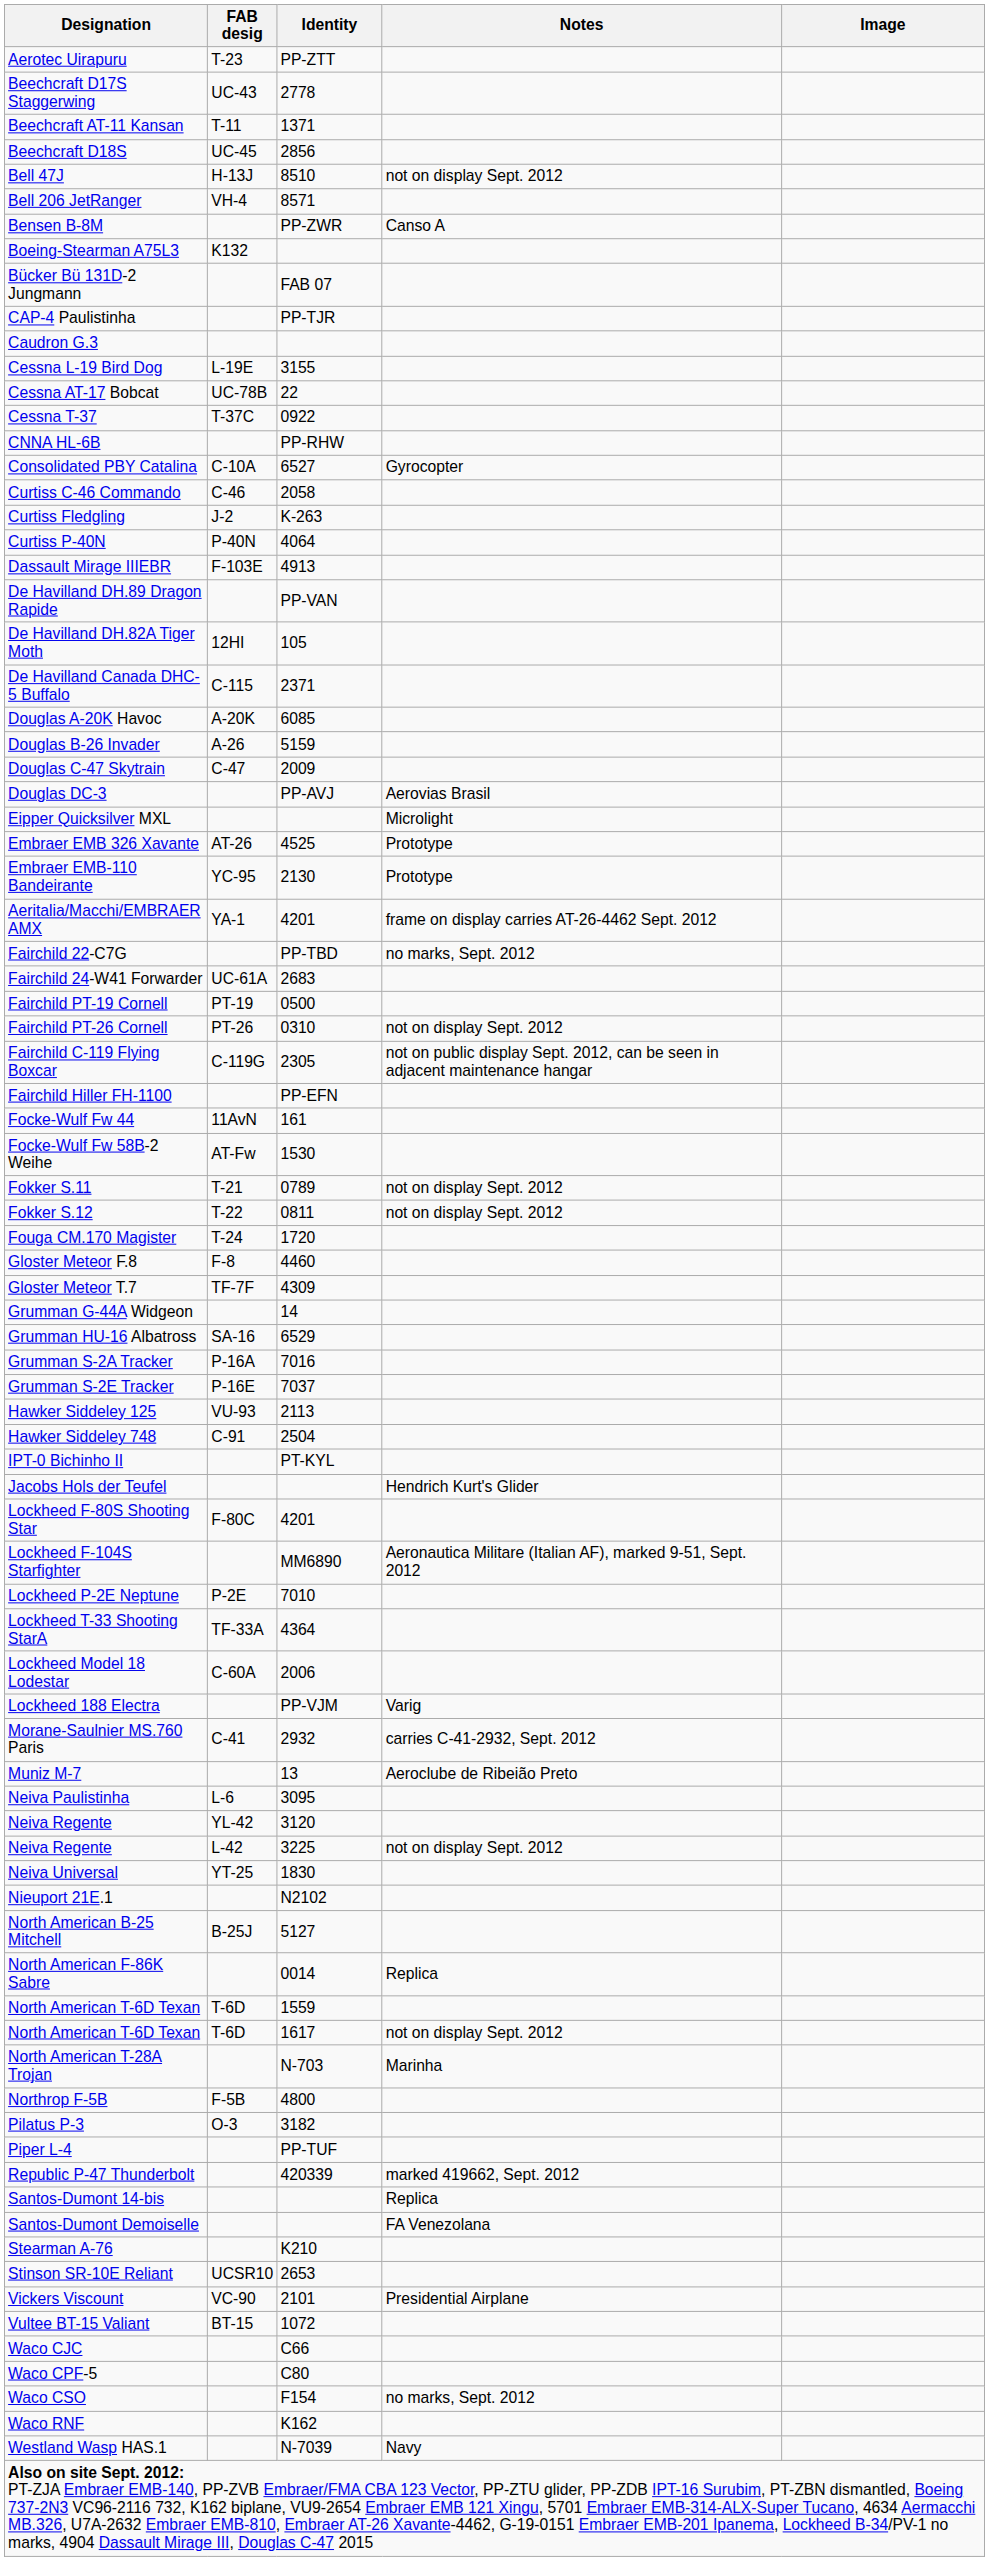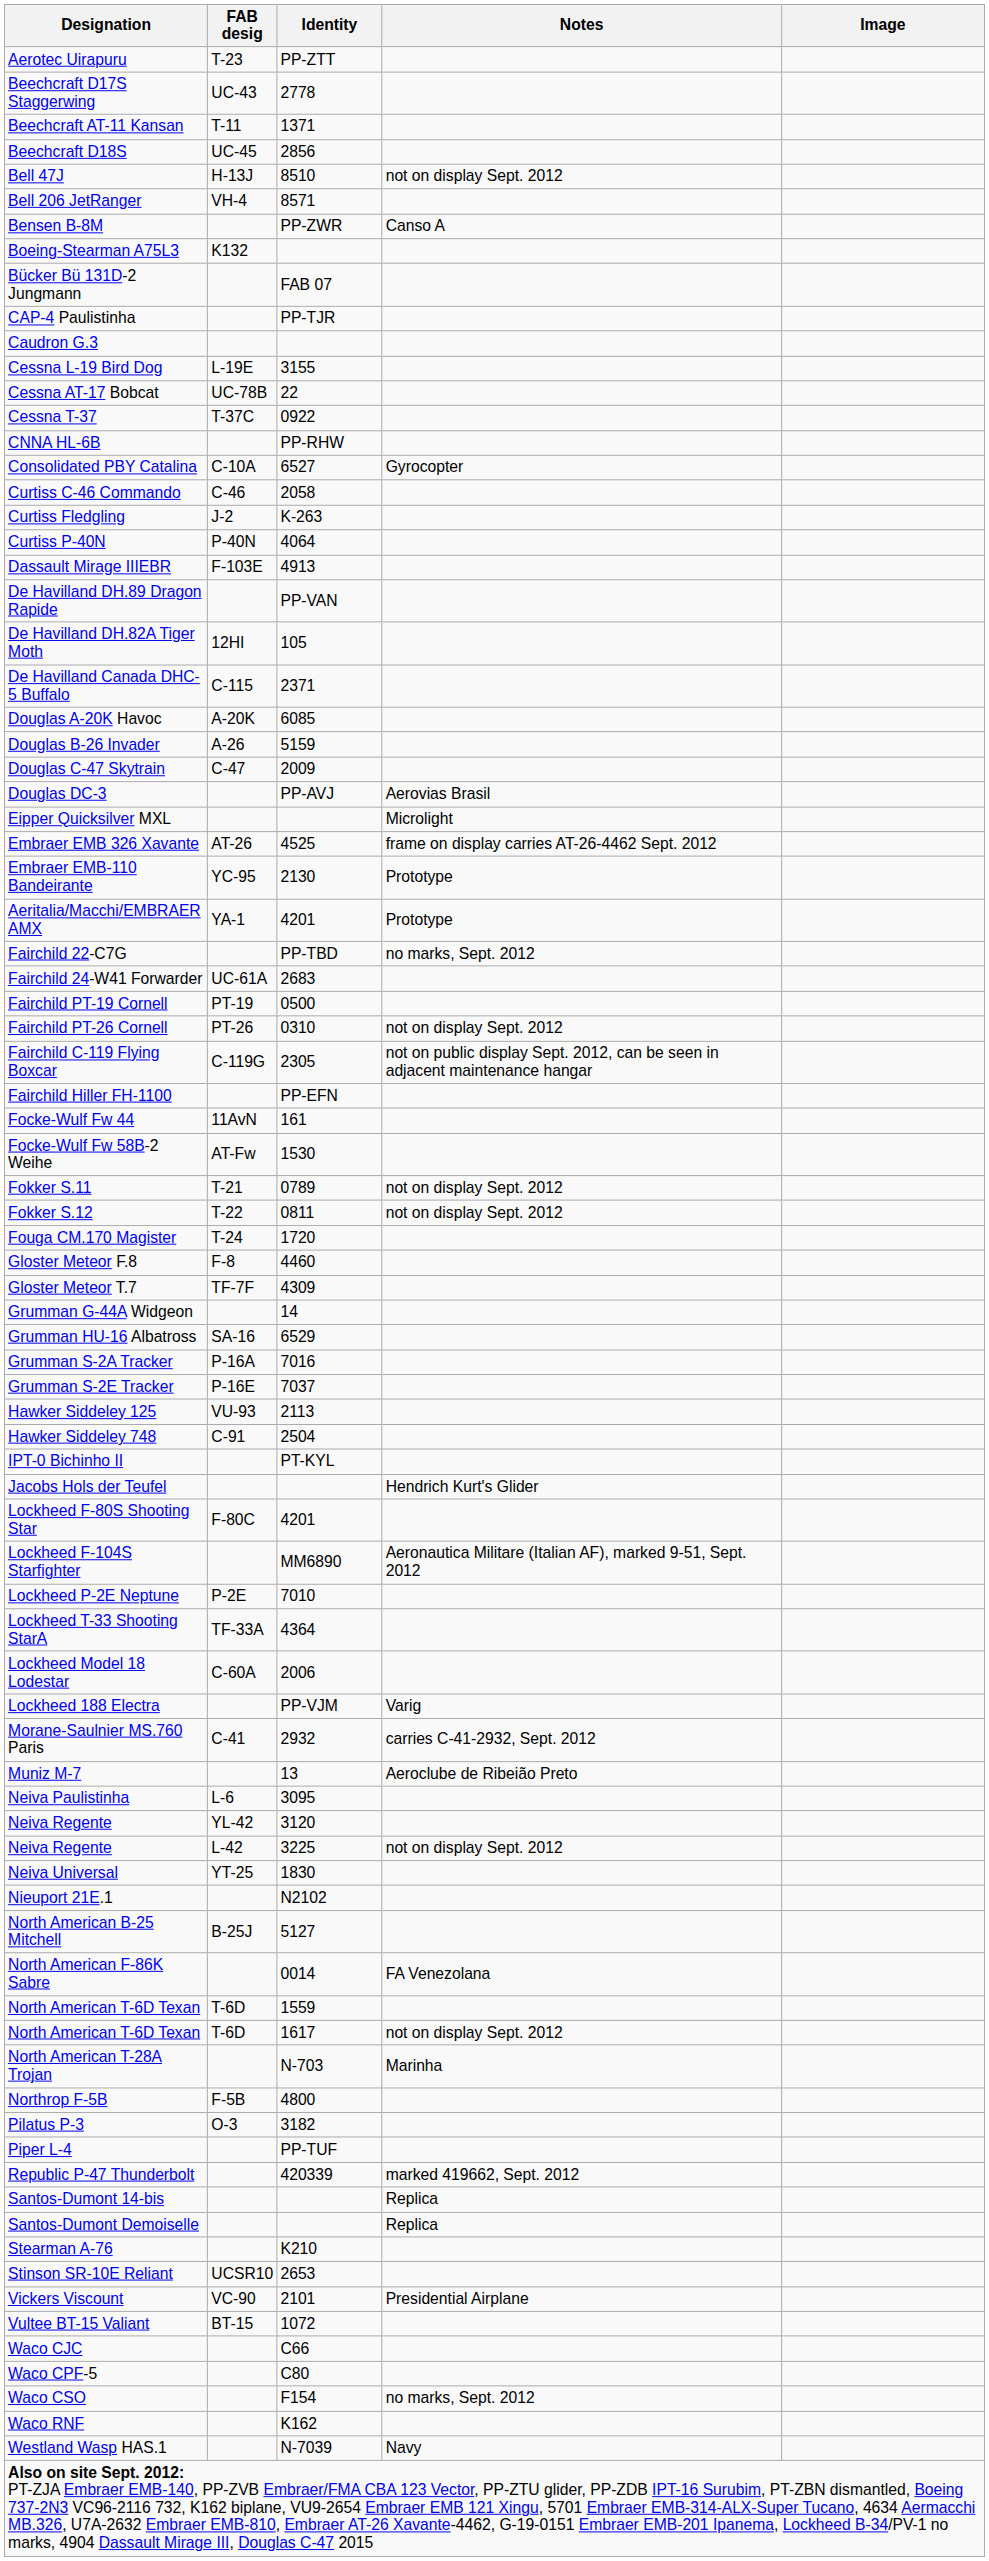Embraer EMB 326 Xavante | Notes: Prototype -> frame on display carries AT-26-4462 Sept. 2012
Aeritalia/Macchi/EMBRAER AMX | Notes: frame on display carries AT-26-4462 Sept. 2012 -> Prototype
North American F-86K Sabre | Notes: Replica -> FA Venezolana
Santos-Dumont Demoiselle | Notes: FA Venezolana -> Replica
